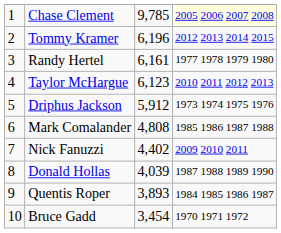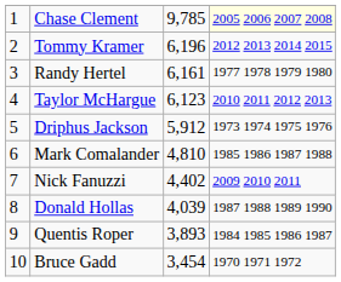Mark Comalander | column 3: 4,808 -> 4,810
